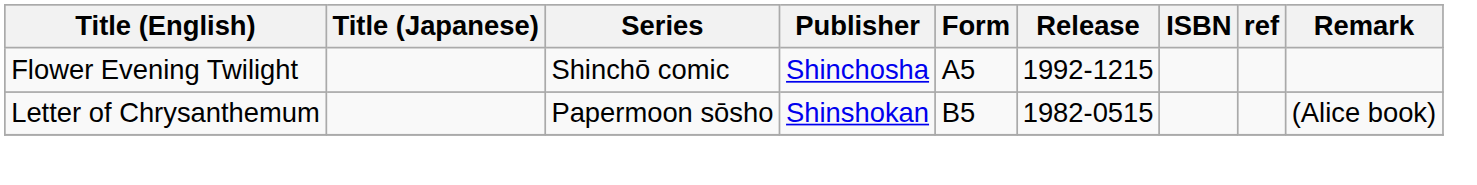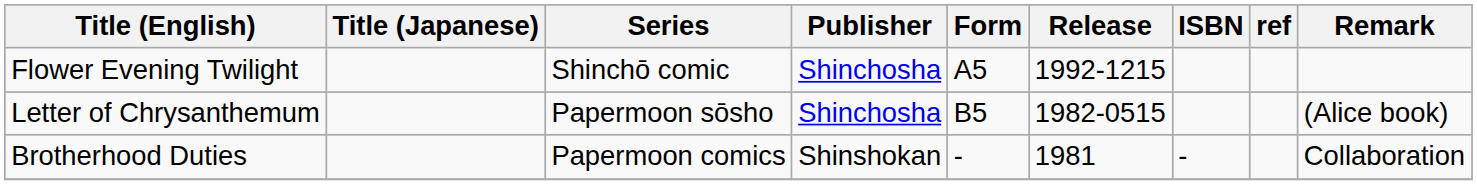Letter of Chrysanthemum | Publisher: Shinshokan -> Shinchosha
+ row: Brotherhood Duties | Papermoon comics | Shinshokan | - | 1981 | - | Collaboration
